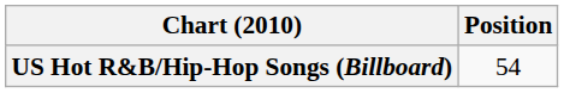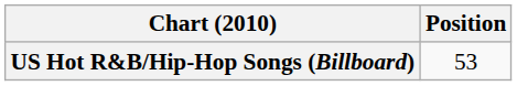US Hot R&B/Hip-Hop Songs (Billboard) | Position: 54 -> 53
